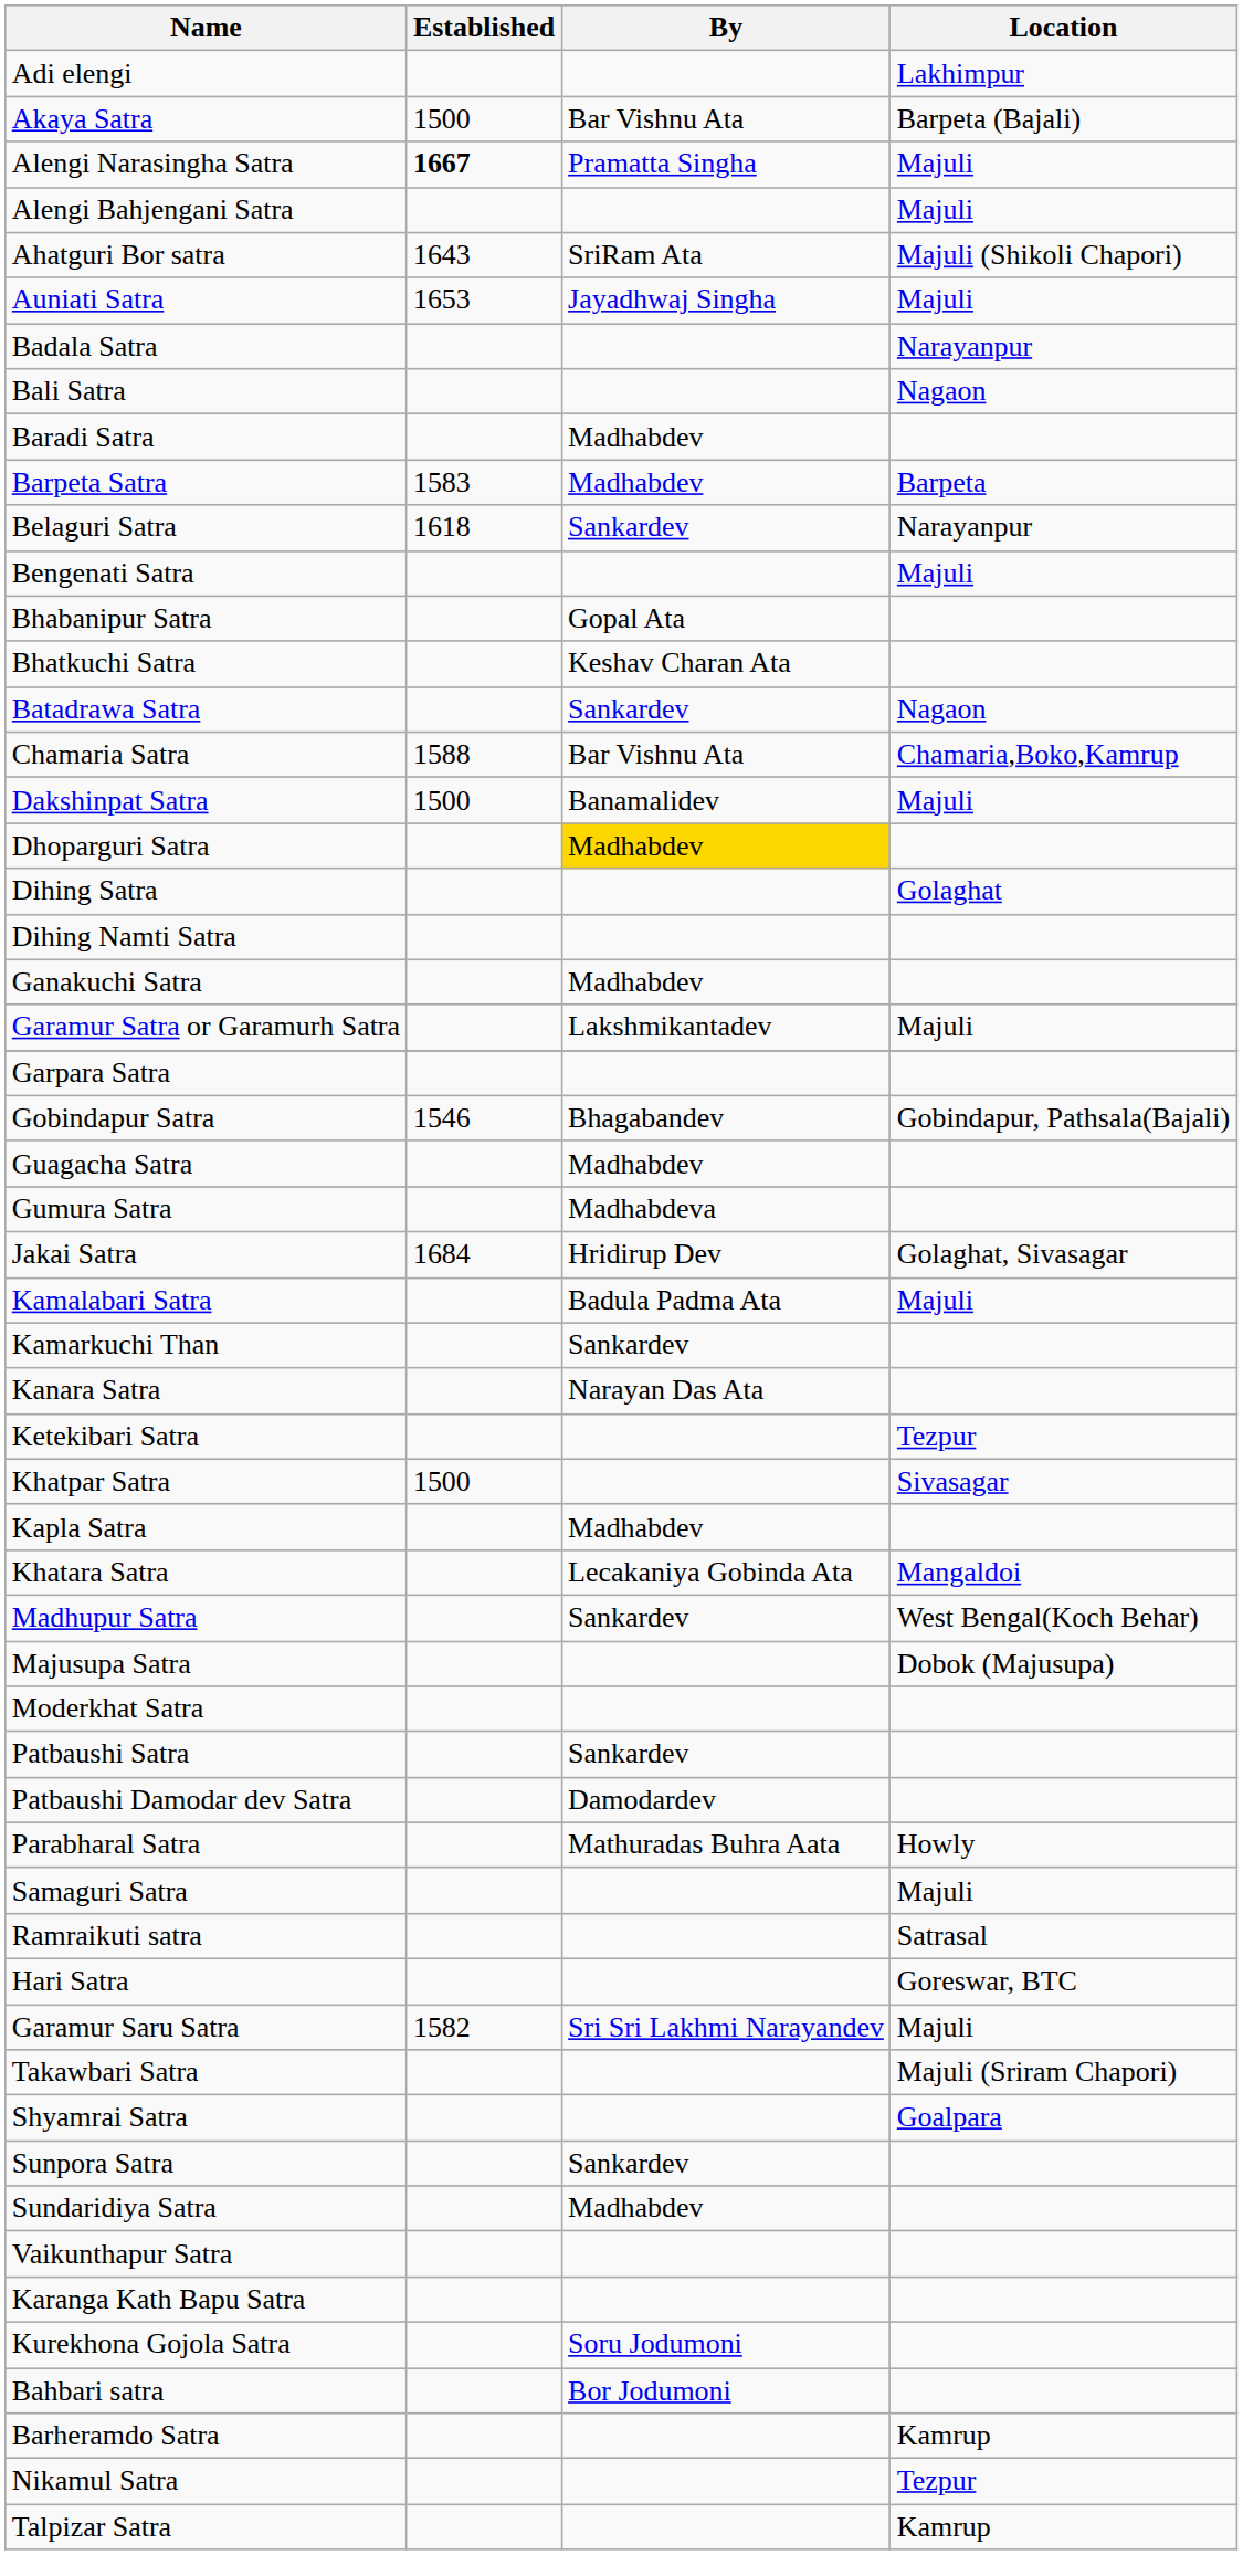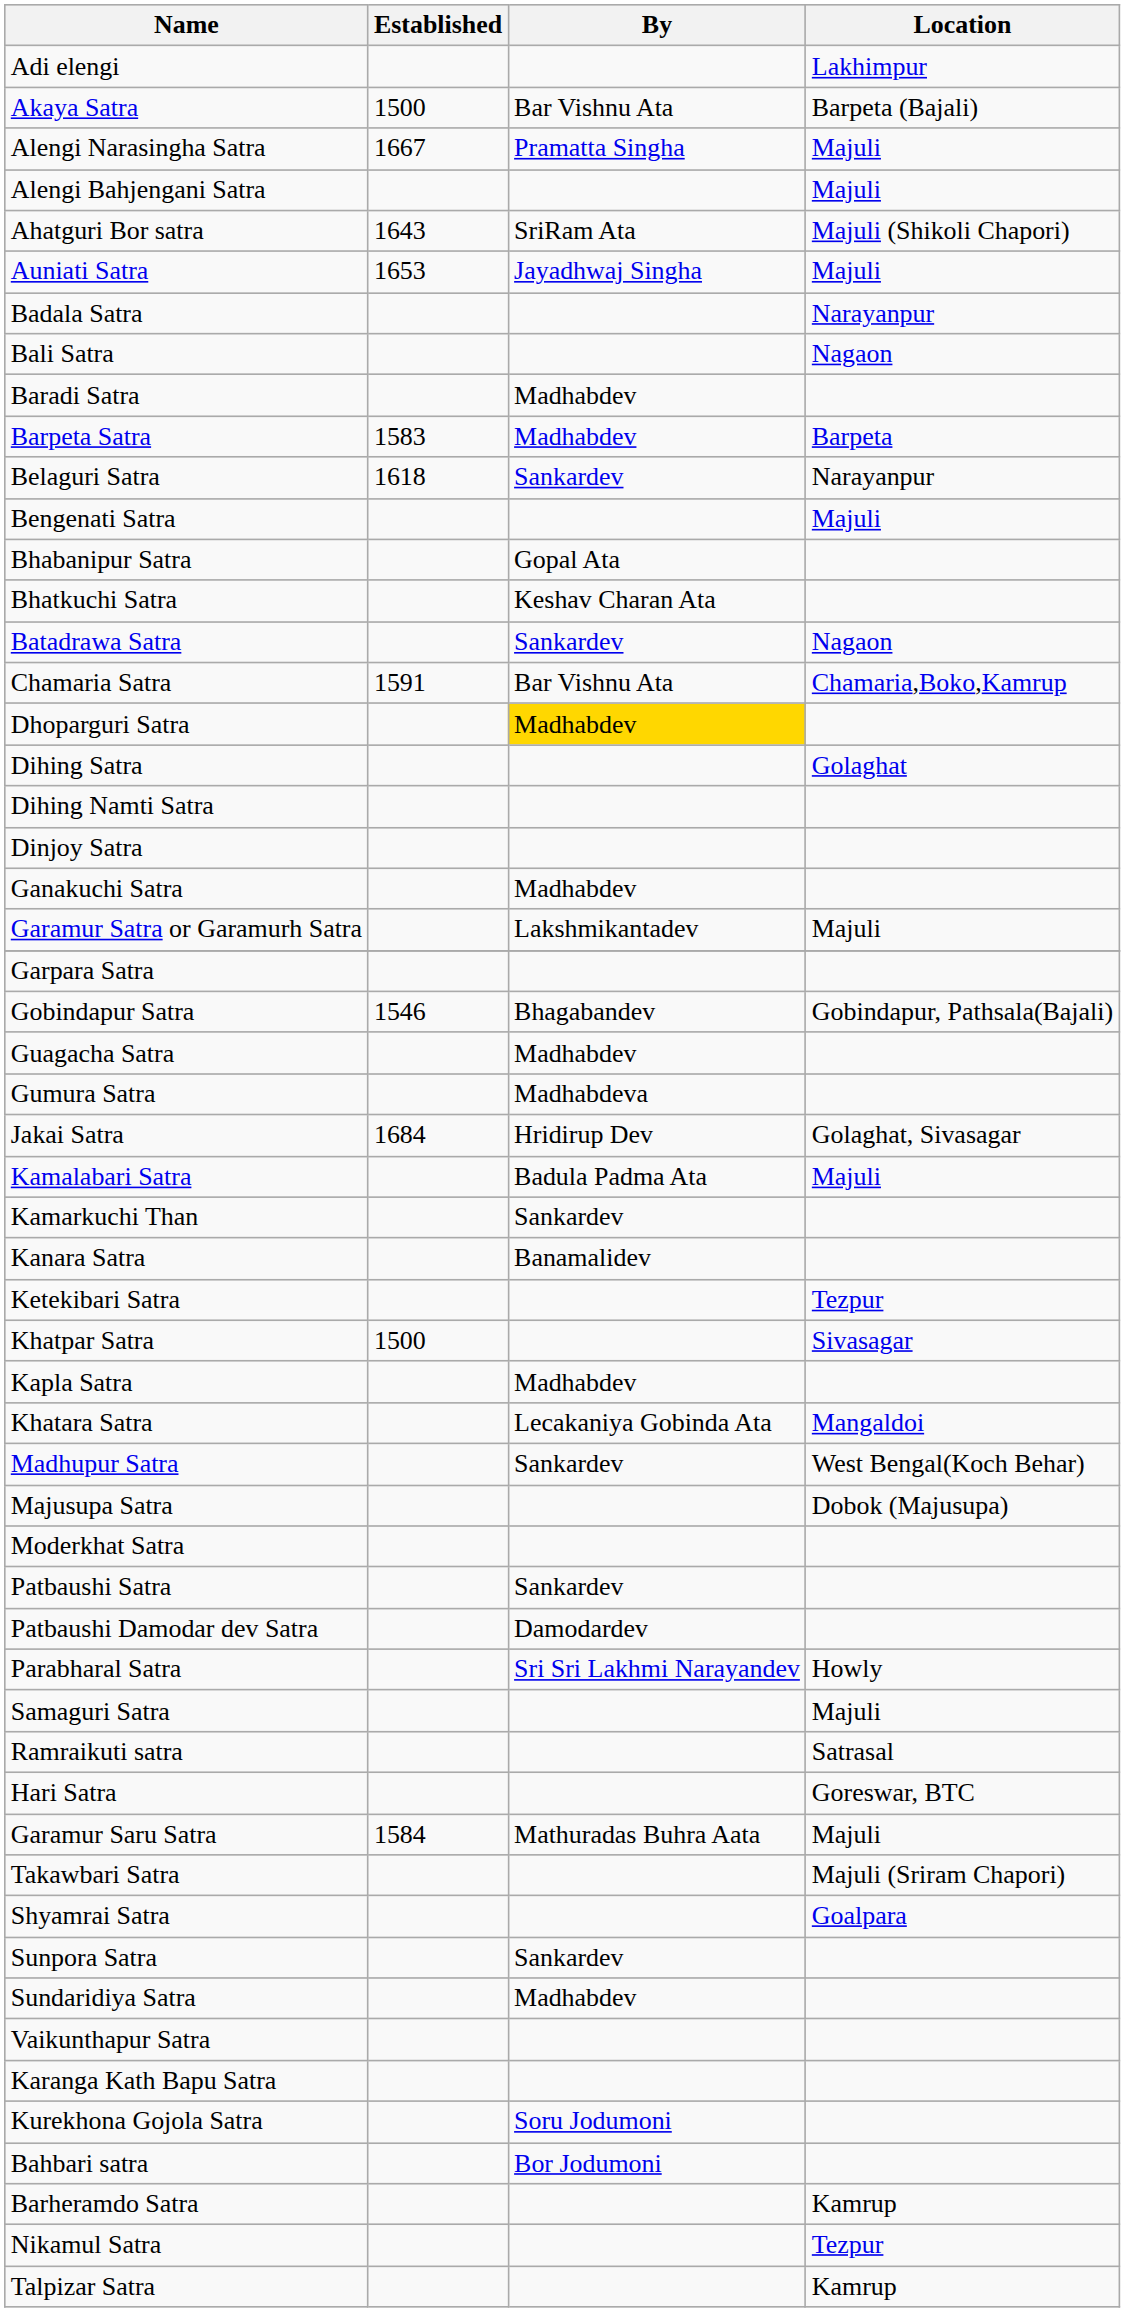Alengi Narasingha Satra | Established: bold -> normal
Chamaria Satra | Established: 1588 -> 1591
- row: Dakshinpat Satra | 1500 | Banamalidev | Majuli
+ row: Dinjoy Satra
Kanara Satra | By: Narayan Das Ata -> Banamalidev
Parabharal Satra | By: Mathuradas Buhra Aata -> Sri Sri Lakhmi Narayandev
Garamur Saru Satra | Established: 1582 -> 1584
Garamur Saru Satra | By: Sri Sri Lakhmi Narayandev -> Mathuradas Buhra Aata
